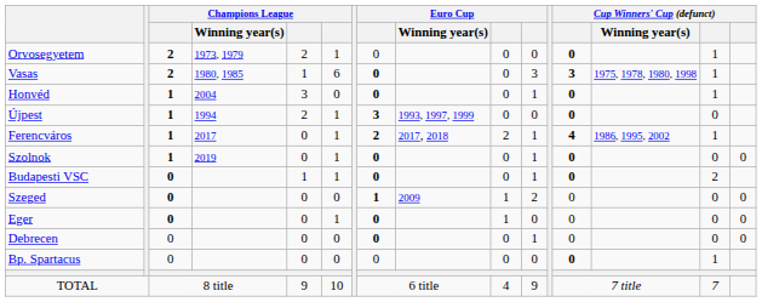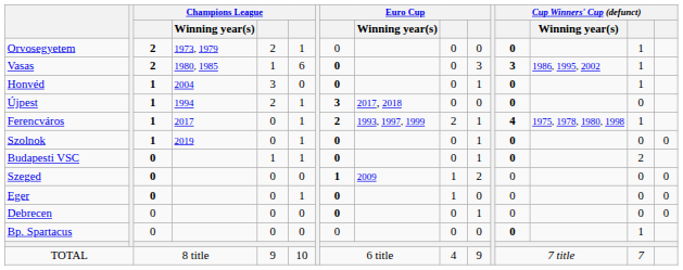Vasas | Cup Winners' Cup (defunct) / Winning year(s): 1975, 1978, 1980, 1998 -> 1986, 1995, 2002
Újpest | Euro Cup / Winning year(s): 1993, 1997, 1999 -> 2017, 2018
Ferencváros | Euro Cup / Winning year(s): 2017, 2018 -> 1993, 1997, 1999
Ferencváros | Cup Winners' Cup (defunct) / Winning year(s): 1986, 1995, 2002 -> 1975, 1978, 1980, 1998
